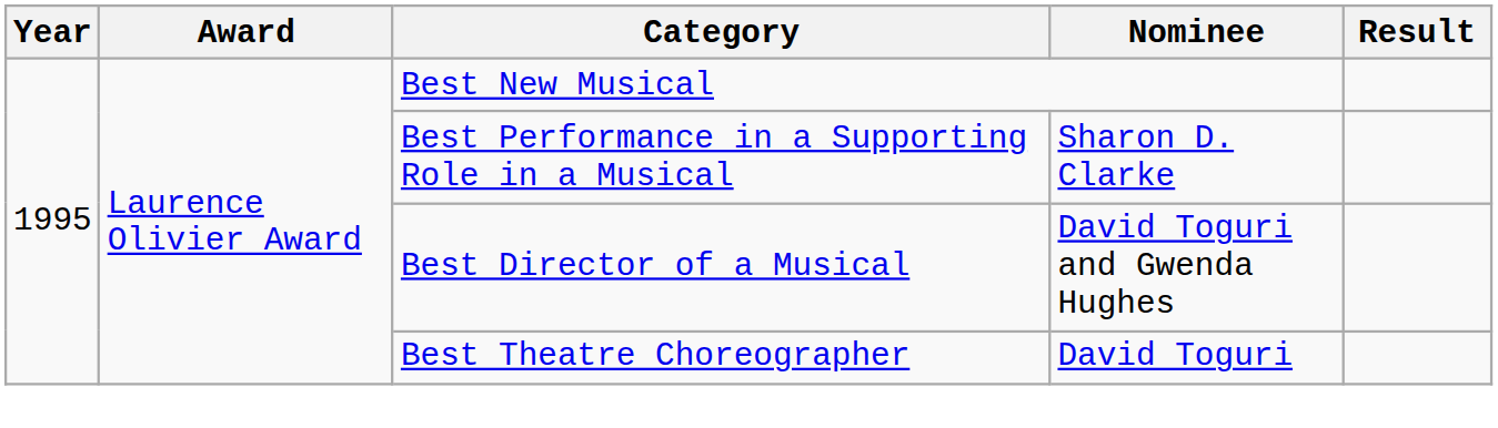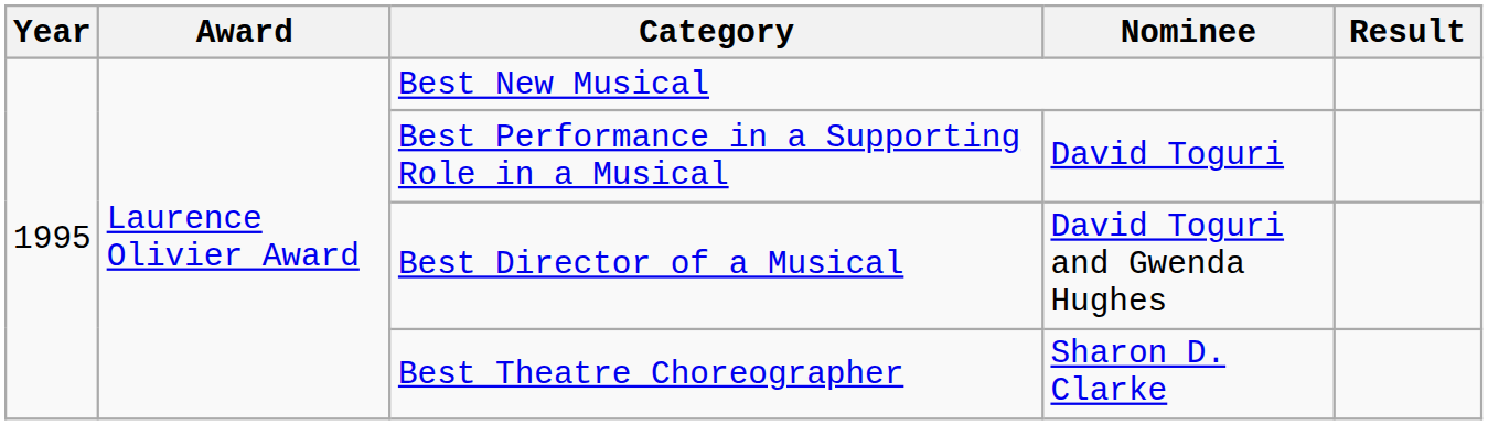Best Performance in a Supporting Role in a Musical | Nominee: Sharon D. Clarke -> David Toguri
Best Theatre Choreographer | Nominee: David Toguri -> Sharon D. Clarke
